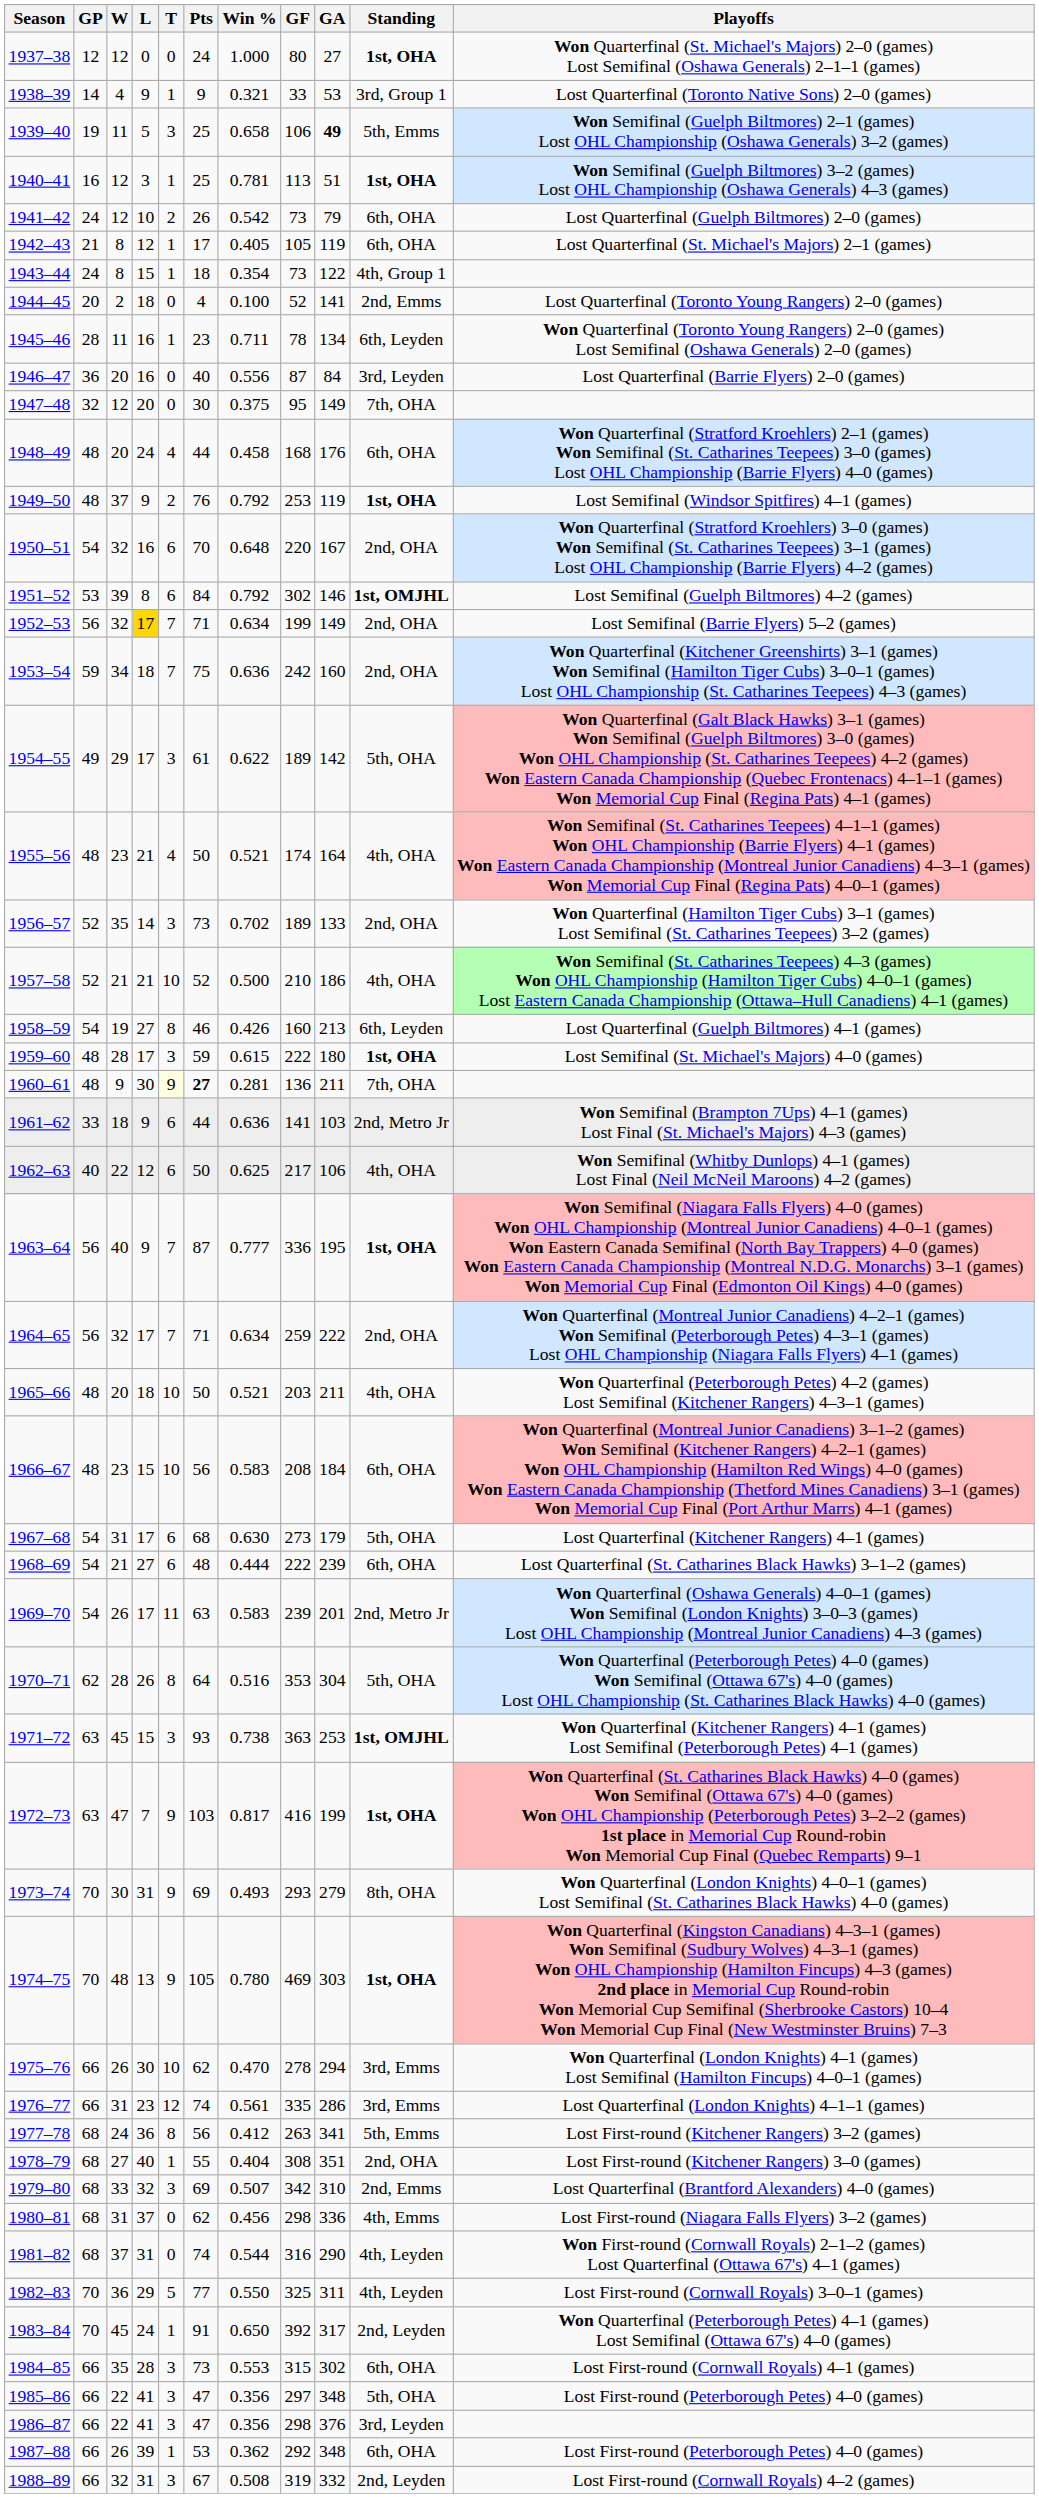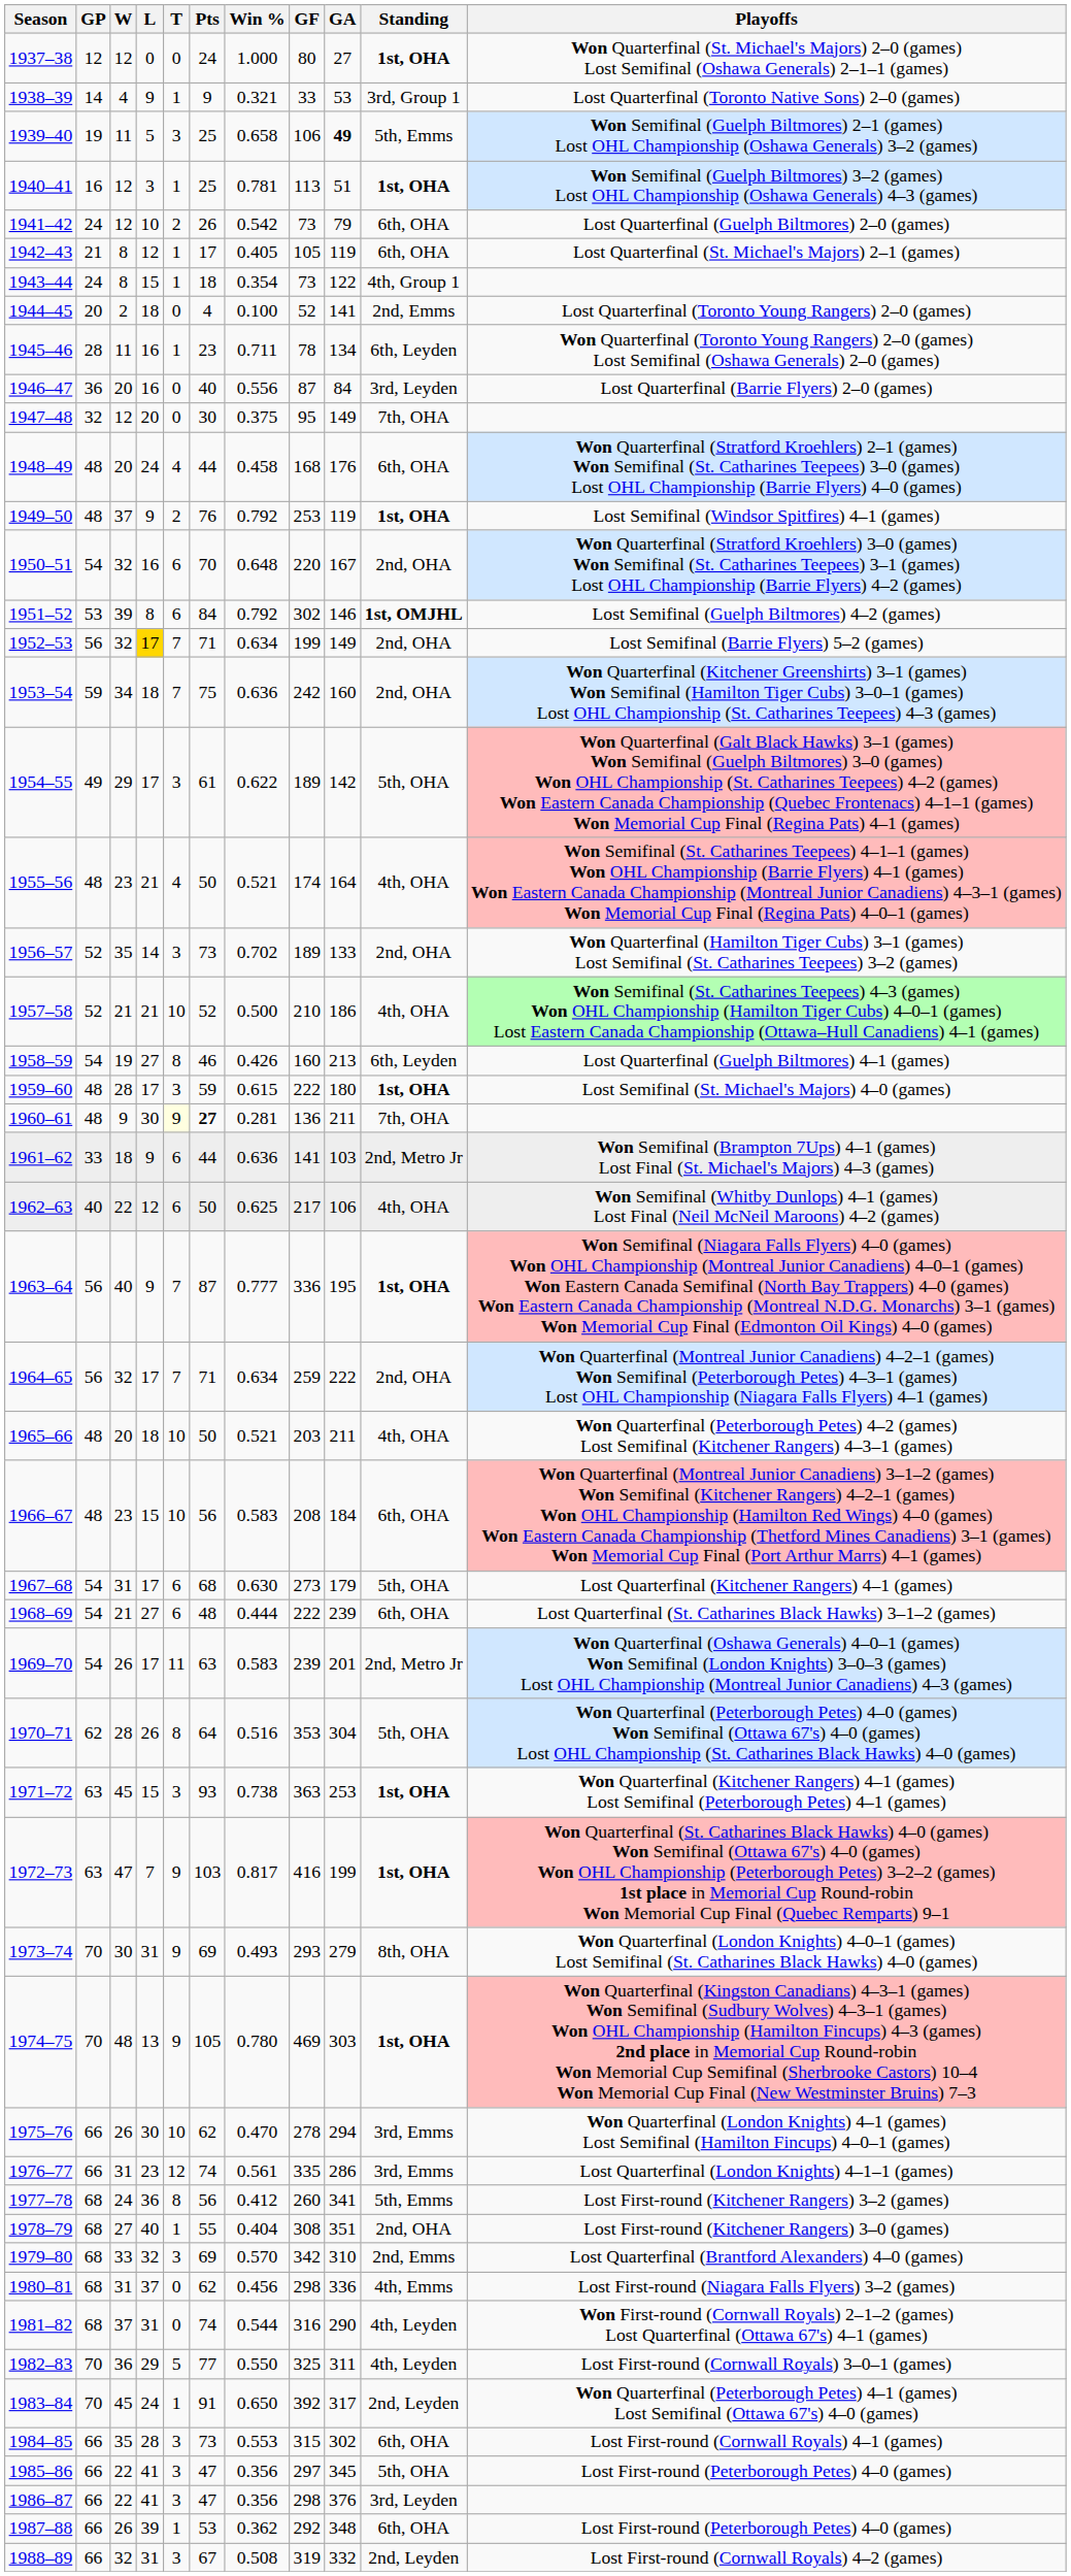1971–72 | Standing: 1st, OMJHL -> 1st, OHA
1977–78 | GF: 263 -> 260
1979–80 | Win %: 0.507 -> 0.570
1985–86 | GA: 348 -> 345
